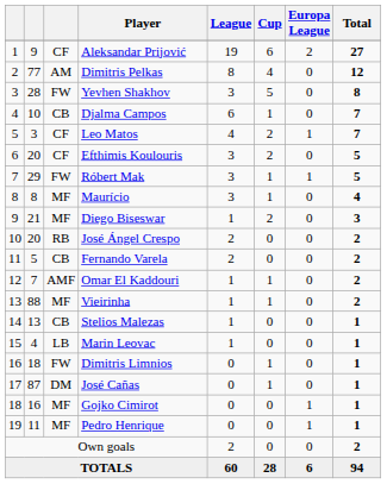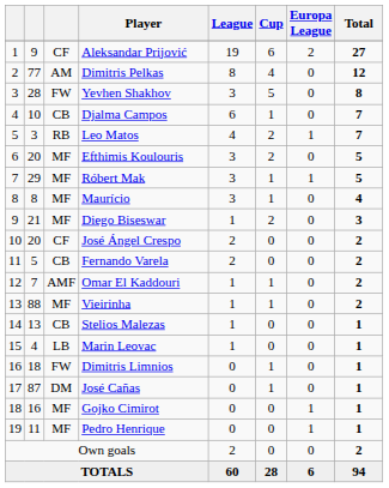Leo Matos | column 3: CF -> RB
Efthimis Koulouris | column 3: CF -> MF
Róbert Mak | column 3: FW -> MF
José Ángel Crespo | column 3: RB -> CF
